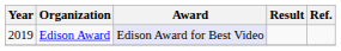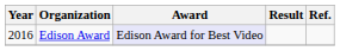Edison Award | Year: 2019 -> 2016
